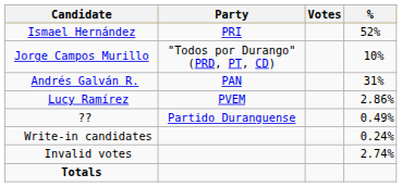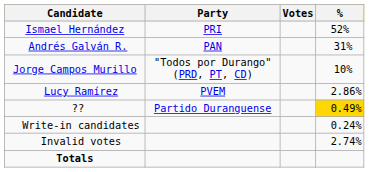rows swapped: Andrés Galván R. <-> Jorge Campos Murillo
?? | %: no background -> gold background
